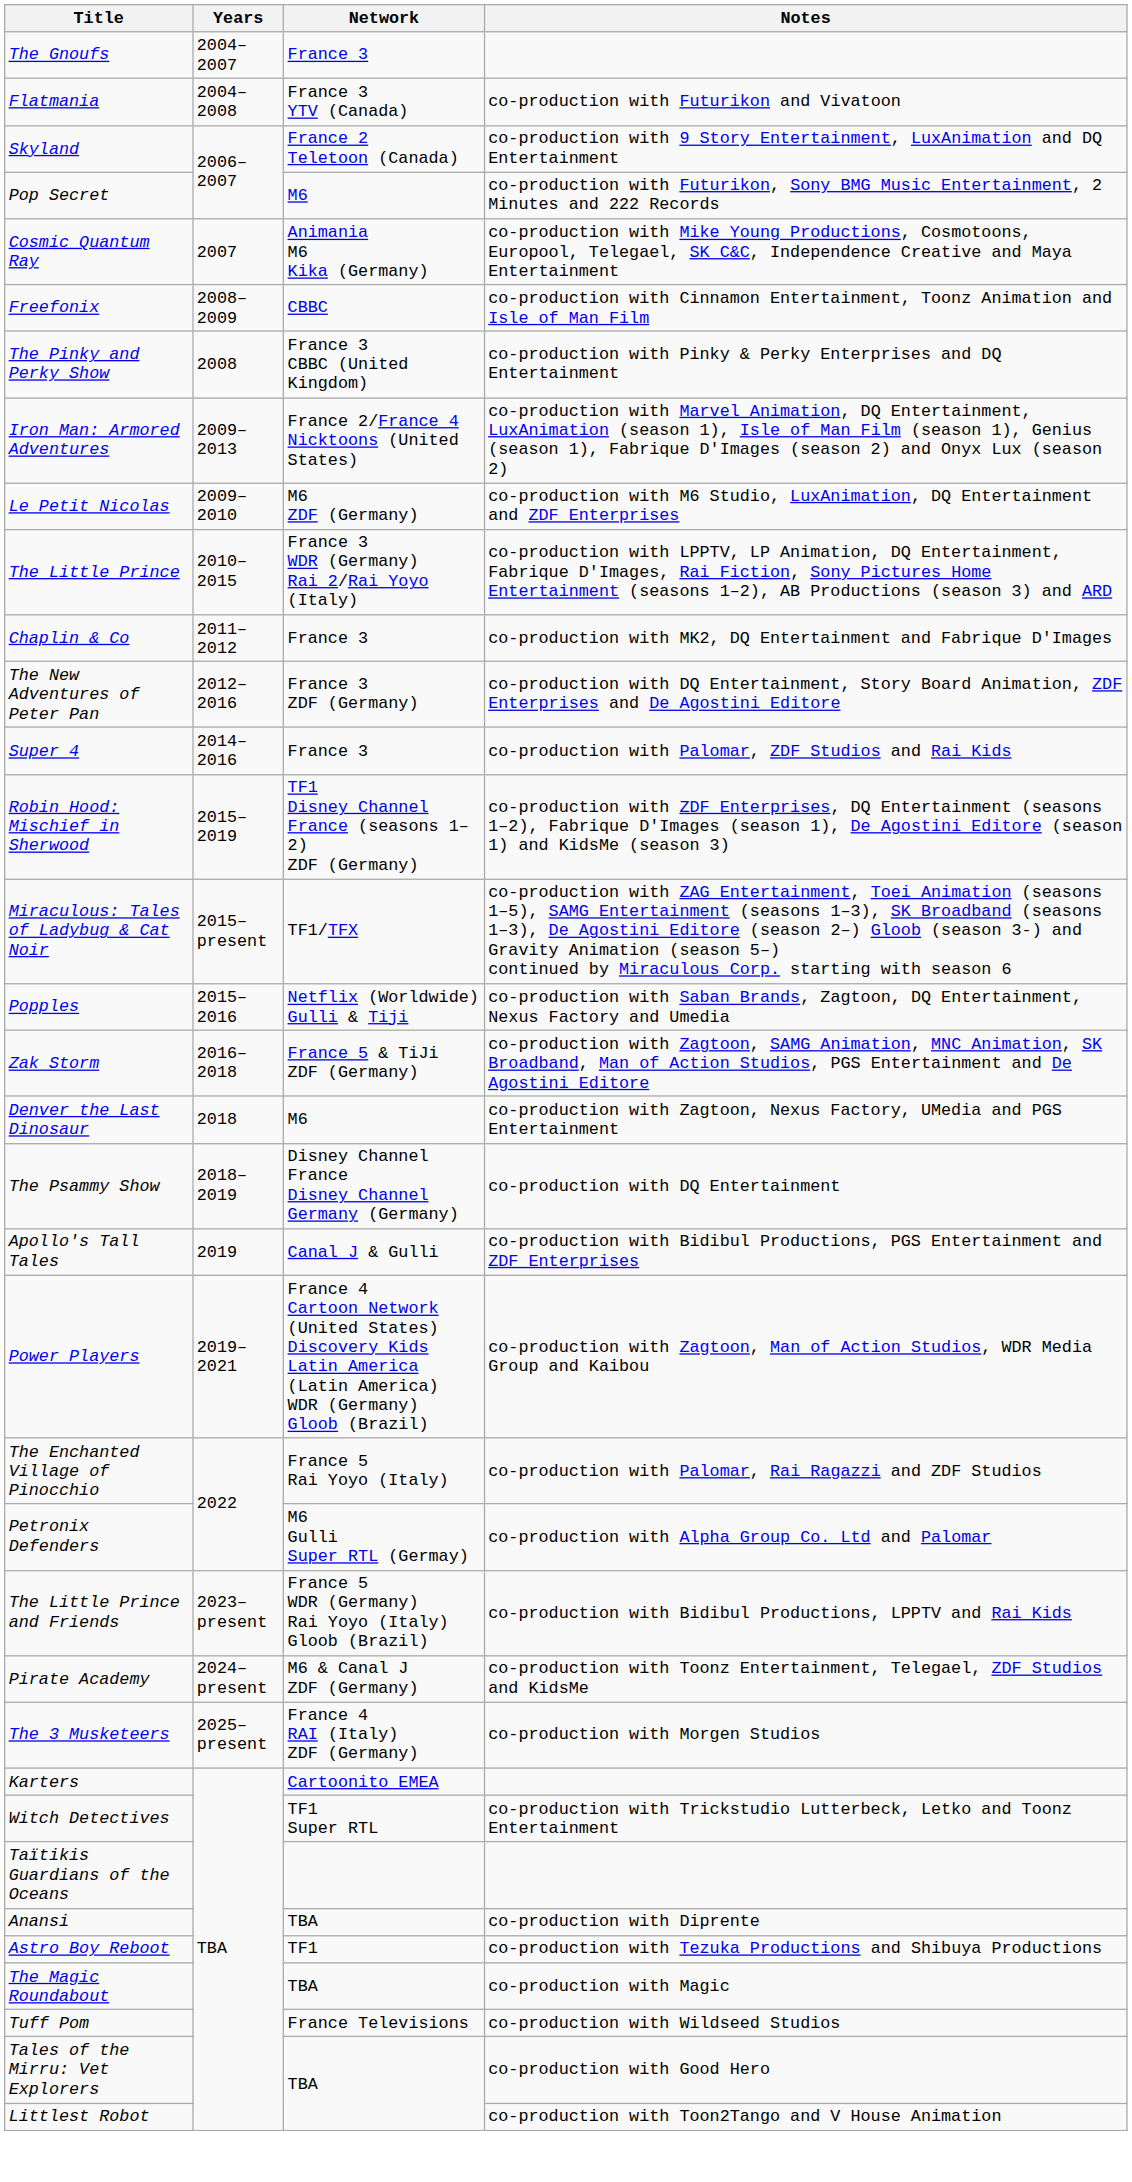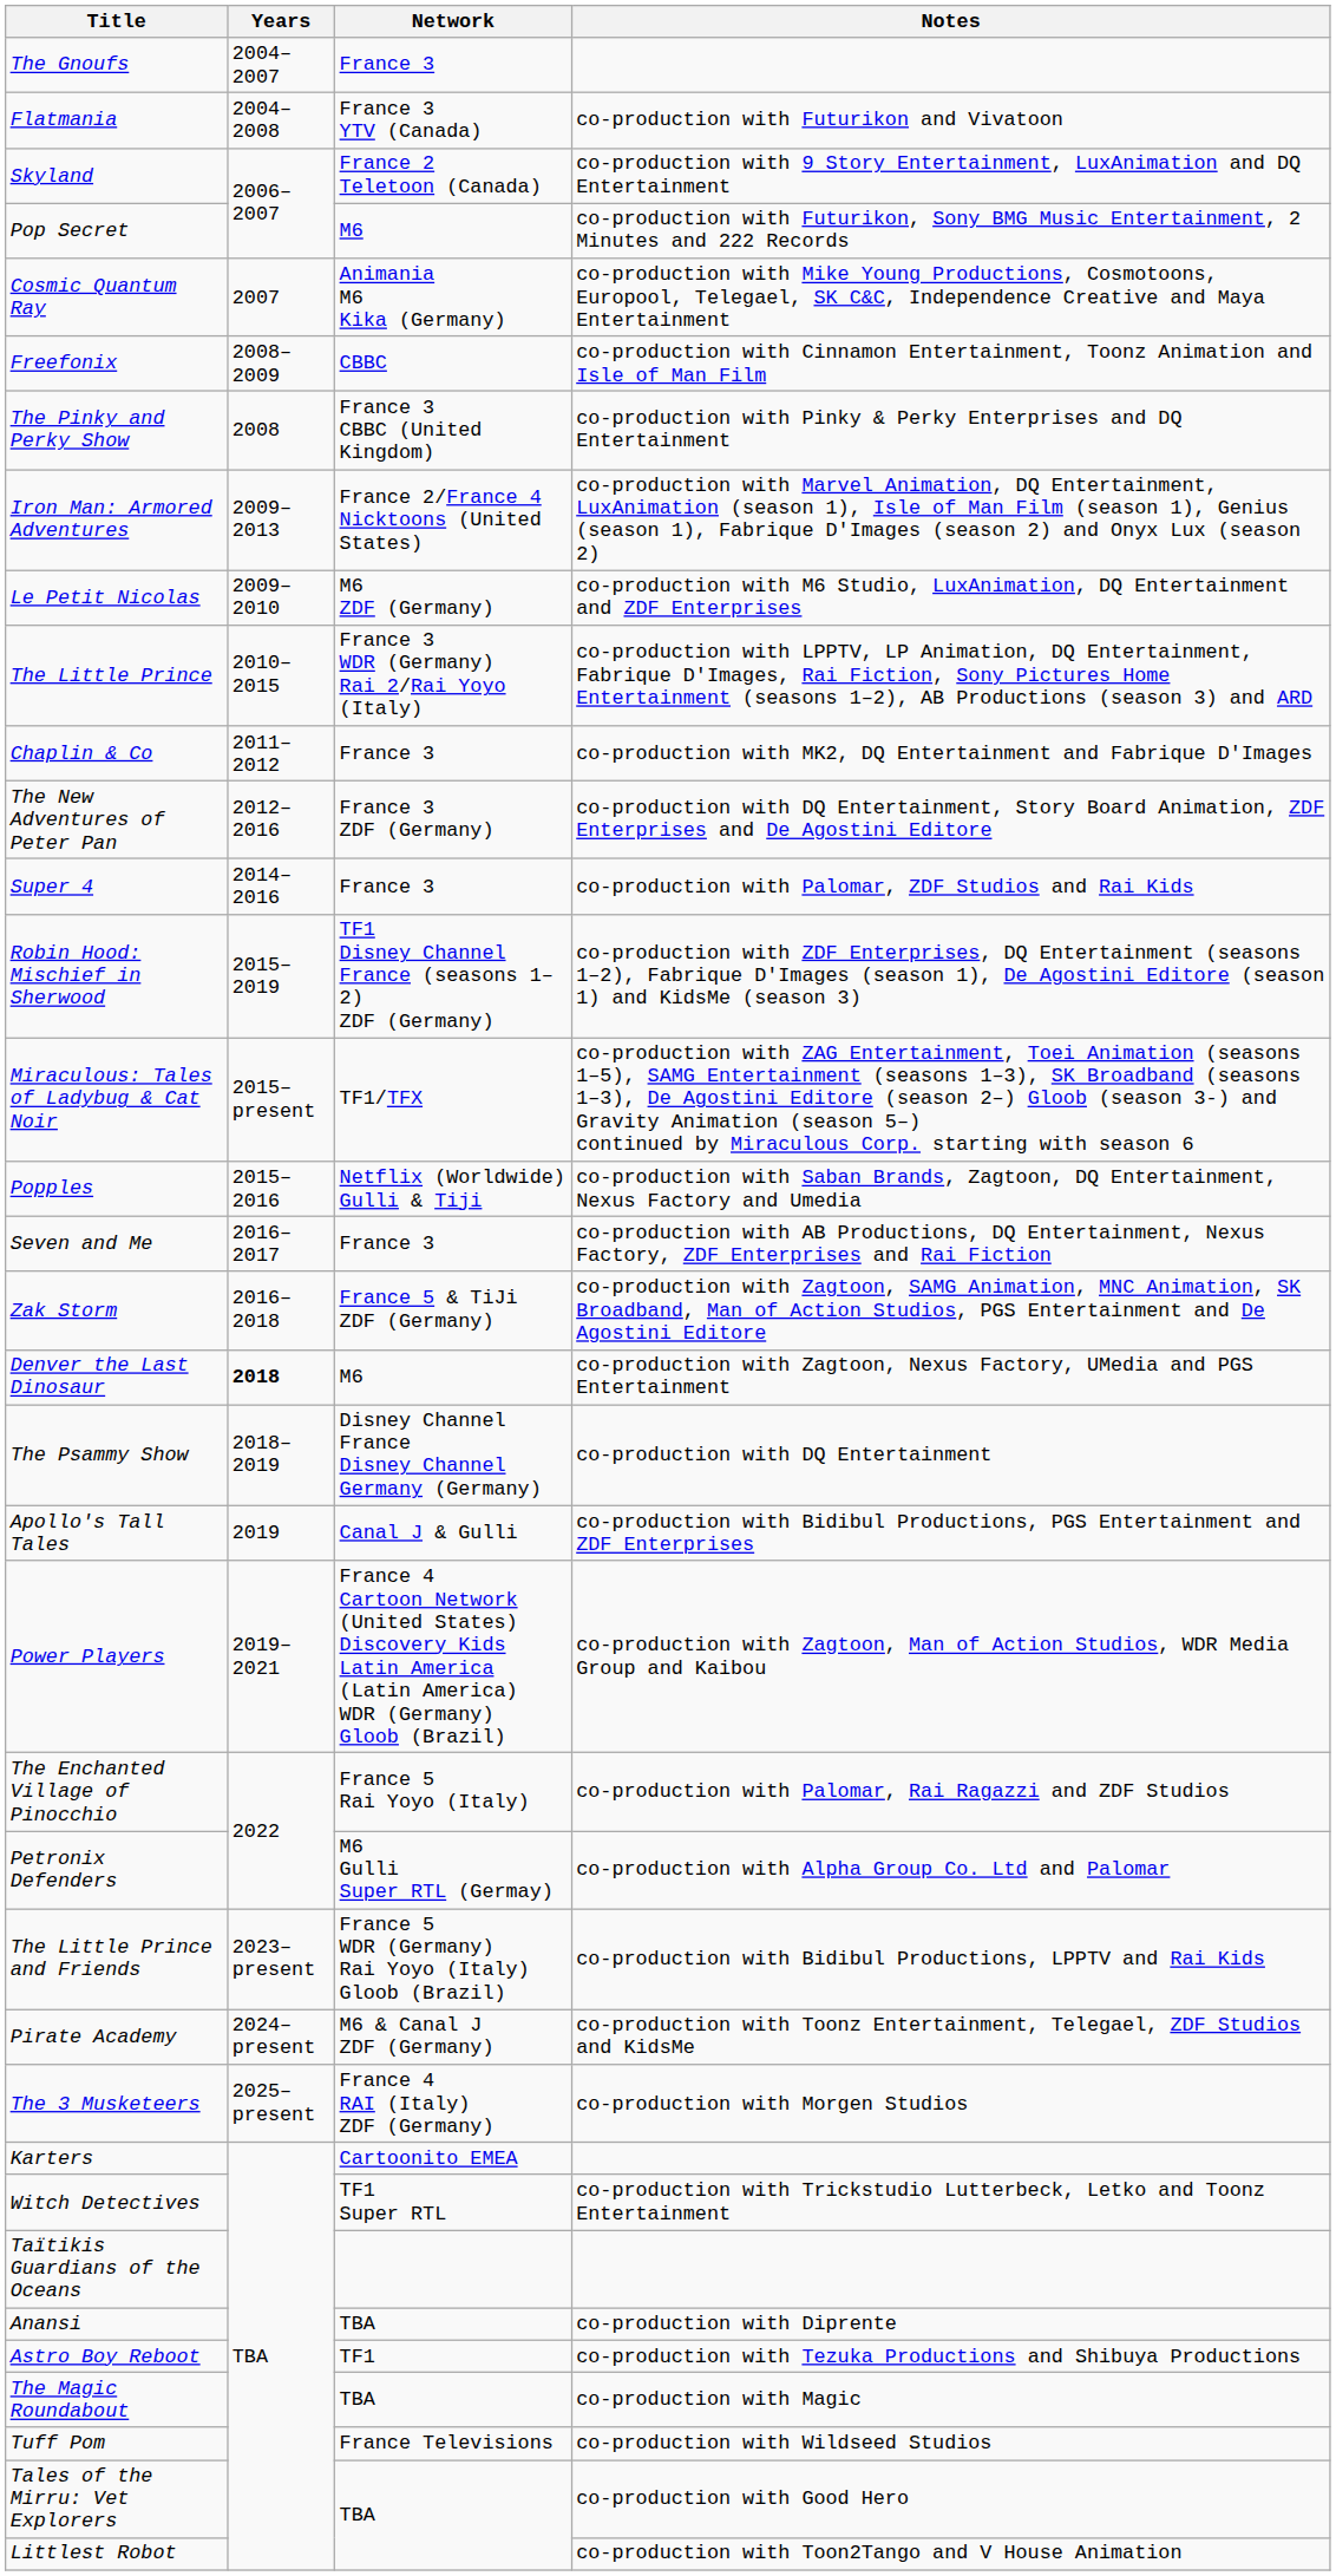+ row: Seven and Me | 2016–2017 | France 3 | co-production with AB Productions, DQ Entertainment, Nexus Factory, ZDF Enterprises and Rai Fiction
Denver the Last Dinosaur | Years: normal -> bold
